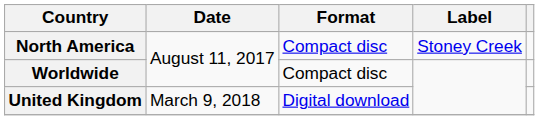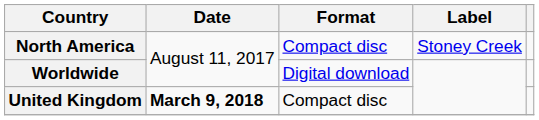Worldwide | Format: Compact disc -> Digital download
United Kingdom | Date: normal -> bold
United Kingdom | Format: Digital download -> Compact disc
